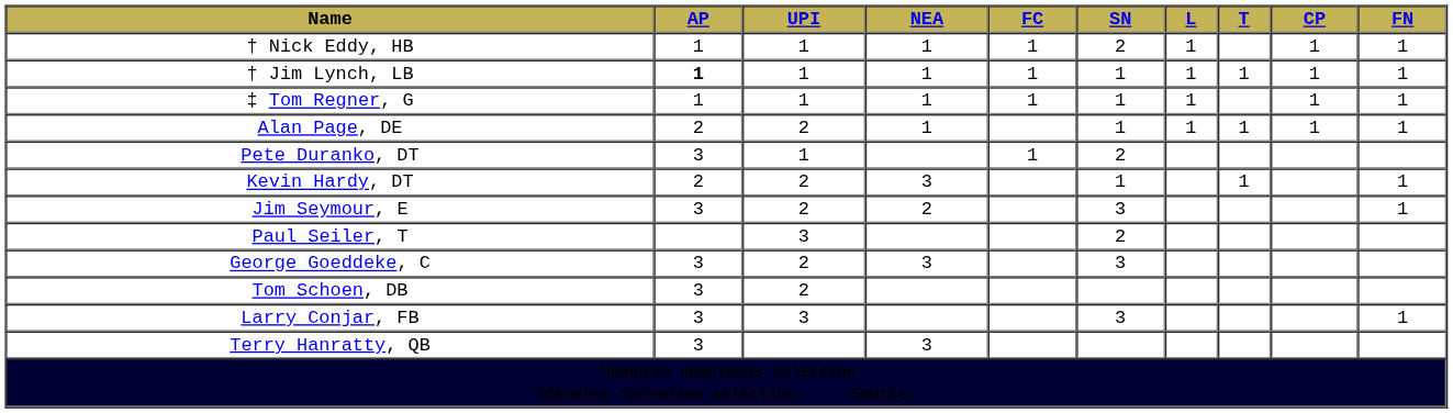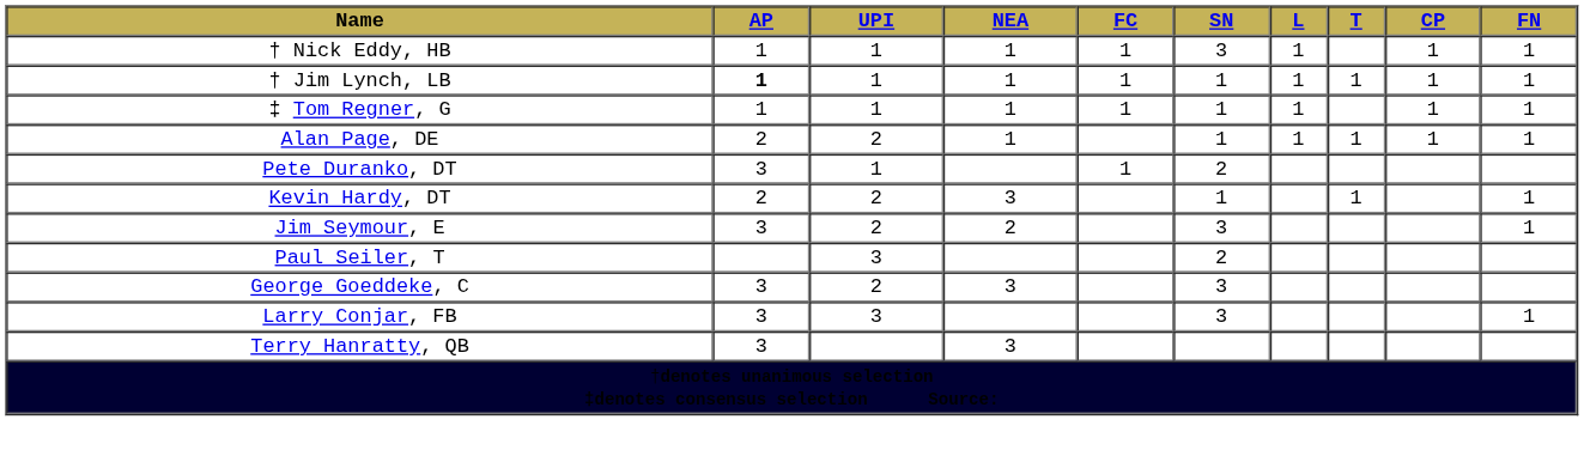† Nick Eddy, HB | SN: 2 -> 3
- row: Tom Schoen, DB | 3 | 2
